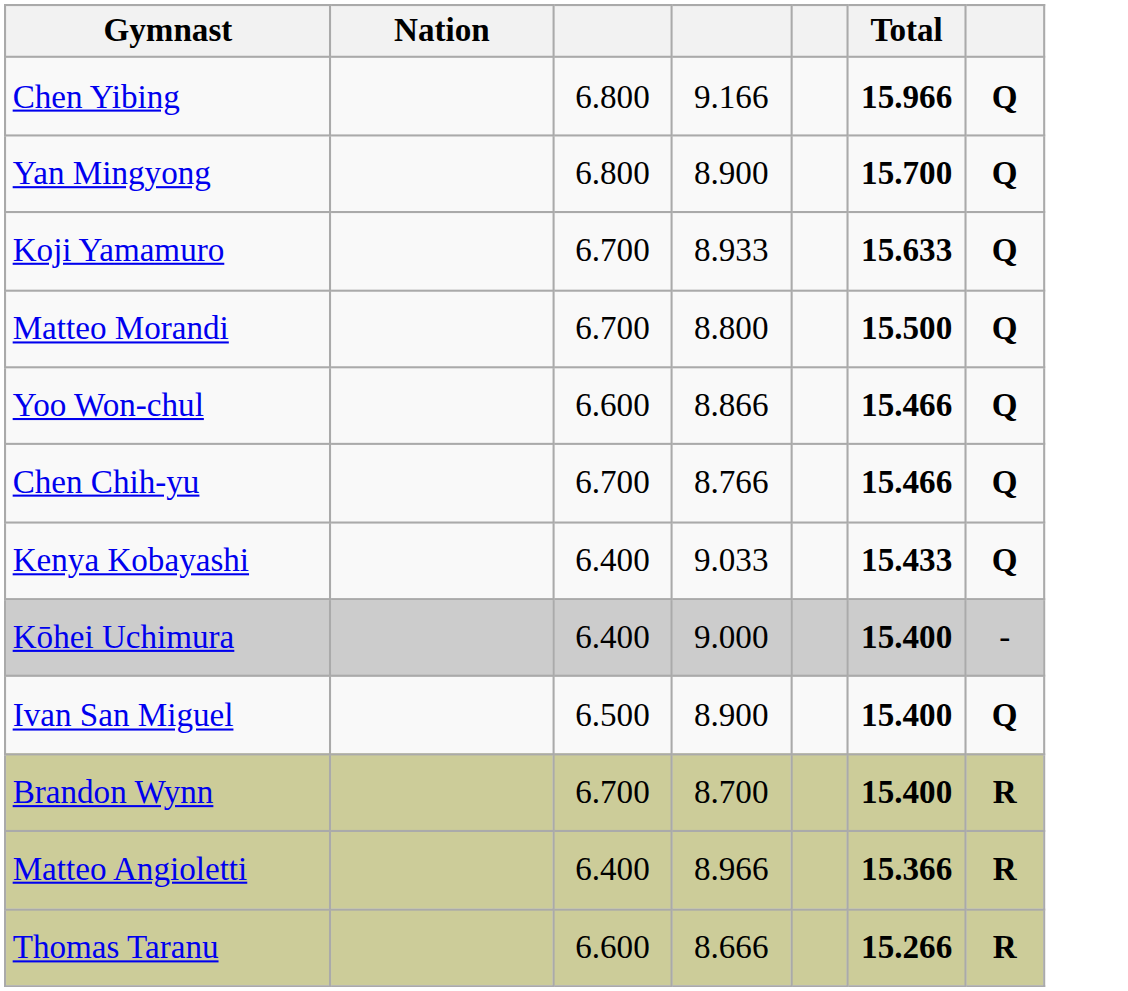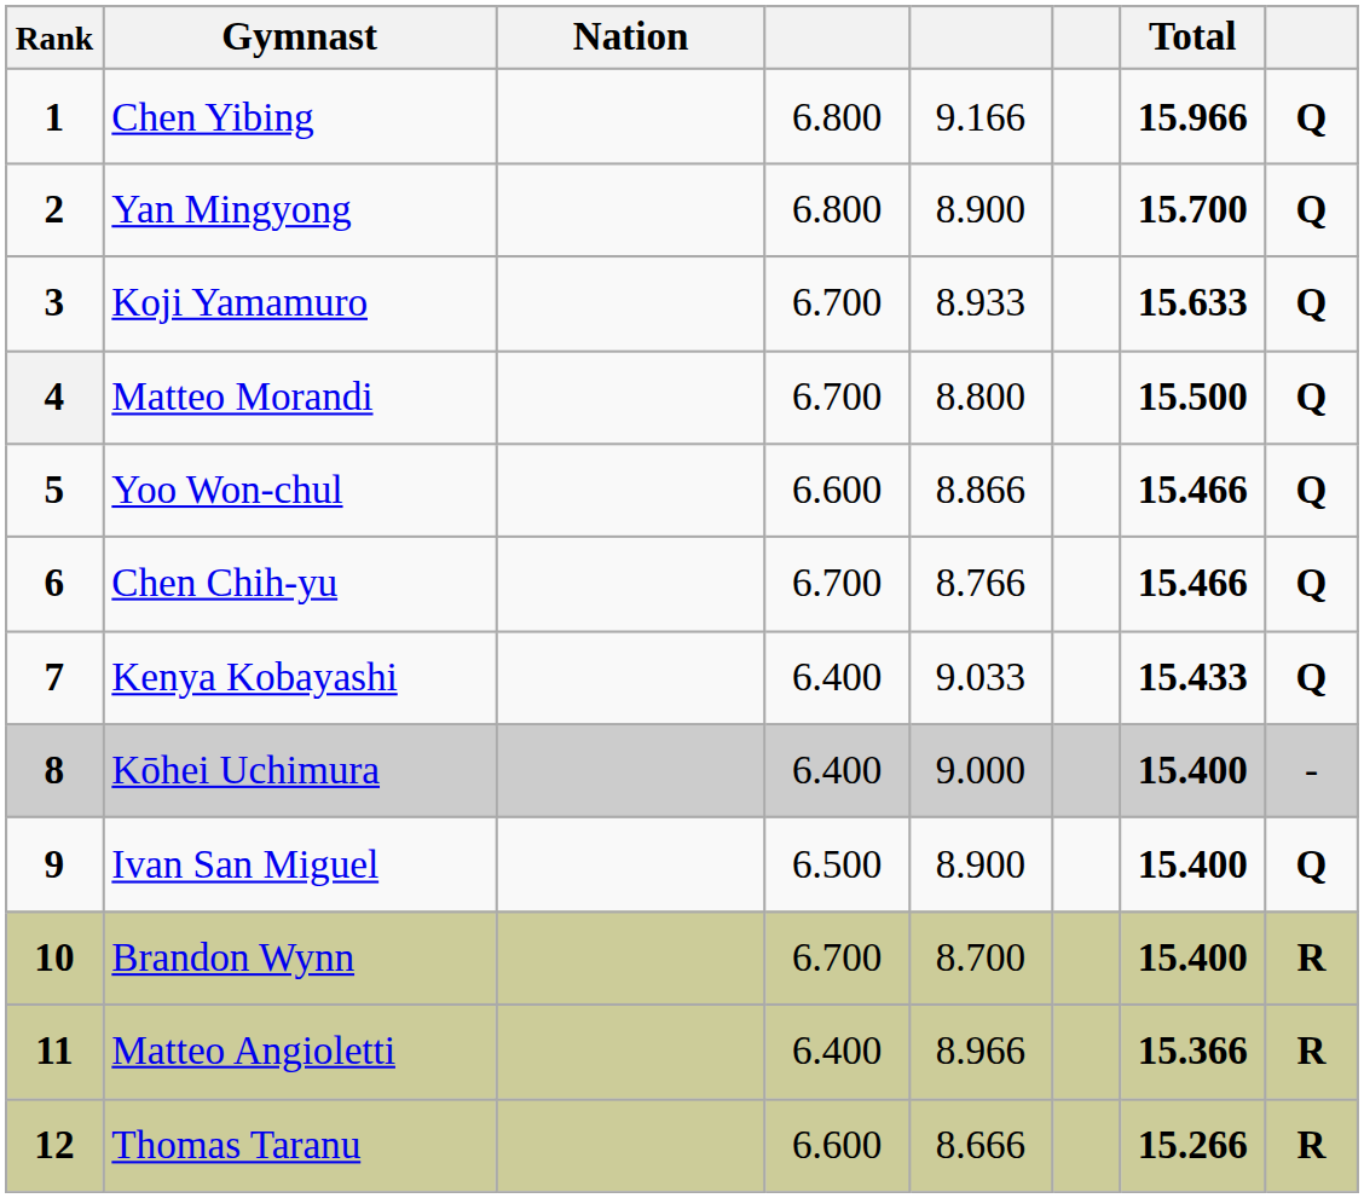+ column: Rank | 1 | 2 | 3 | 4 | 5 | 6 | 7 | 8 | 9 | 10 | 11 | 12
